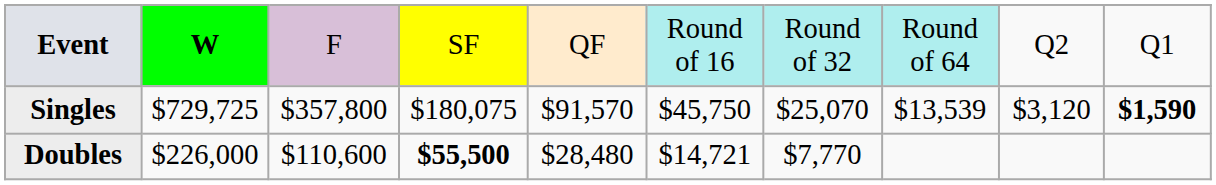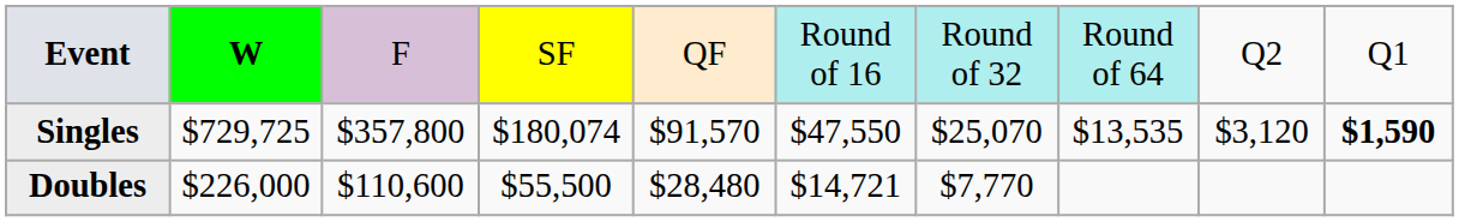Singles | column 4: $180,075 -> $180,074
Singles | column 6: $45,750 -> $47,550
Singles | column 8: $13,539 -> $13,535
Doubles | column 4: bold -> normal
